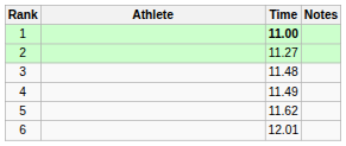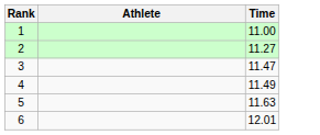- column: Notes
1 | Time: bold -> normal
3 | Time: 11.48 -> 11.47
5 | Time: 11.62 -> 11.63
